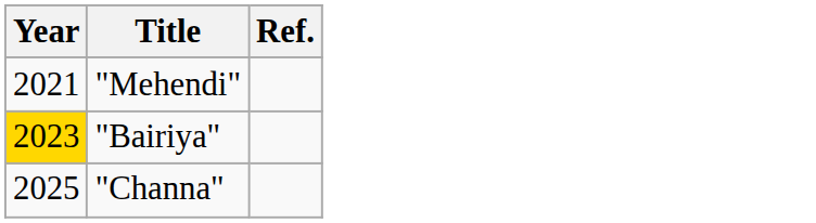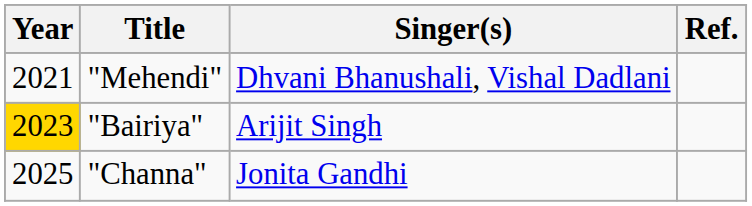+ column: Singer(s) | Dhvani Bhanushali, Vishal Dadlani | Arijit Singh | Jonita Gandhi
